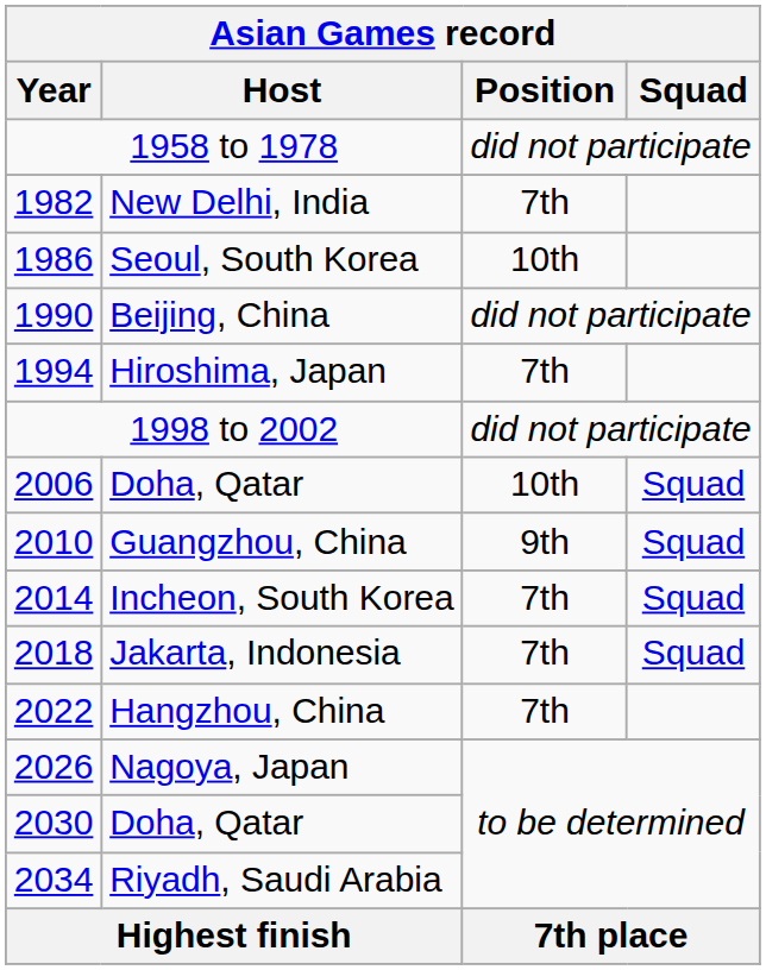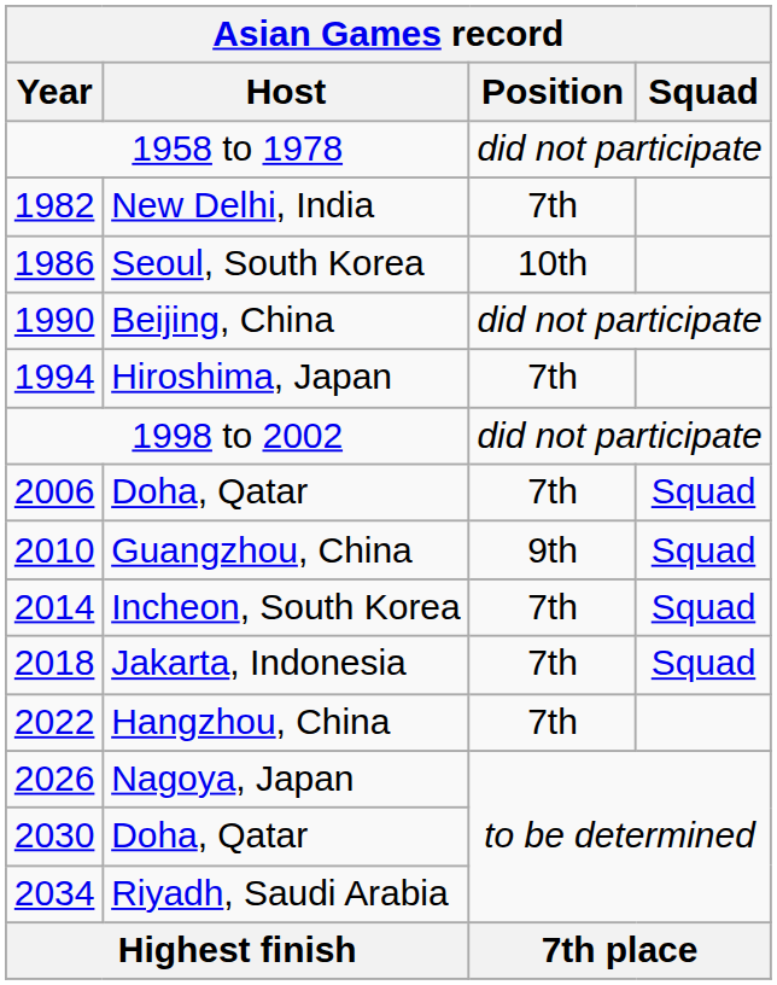2006 / Doha, Qatar | Position: 10th -> 7th
